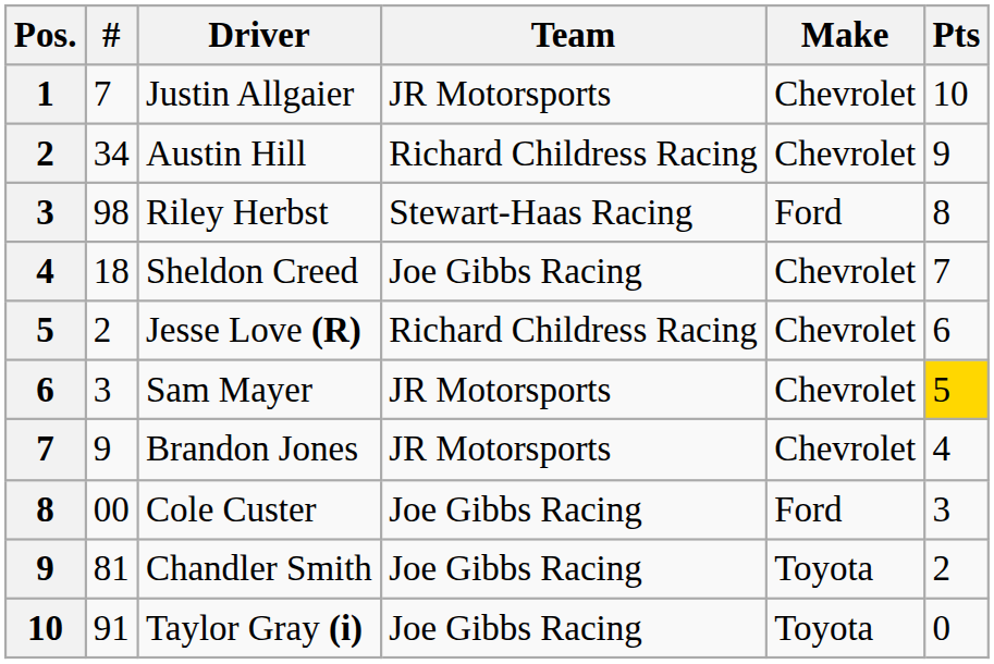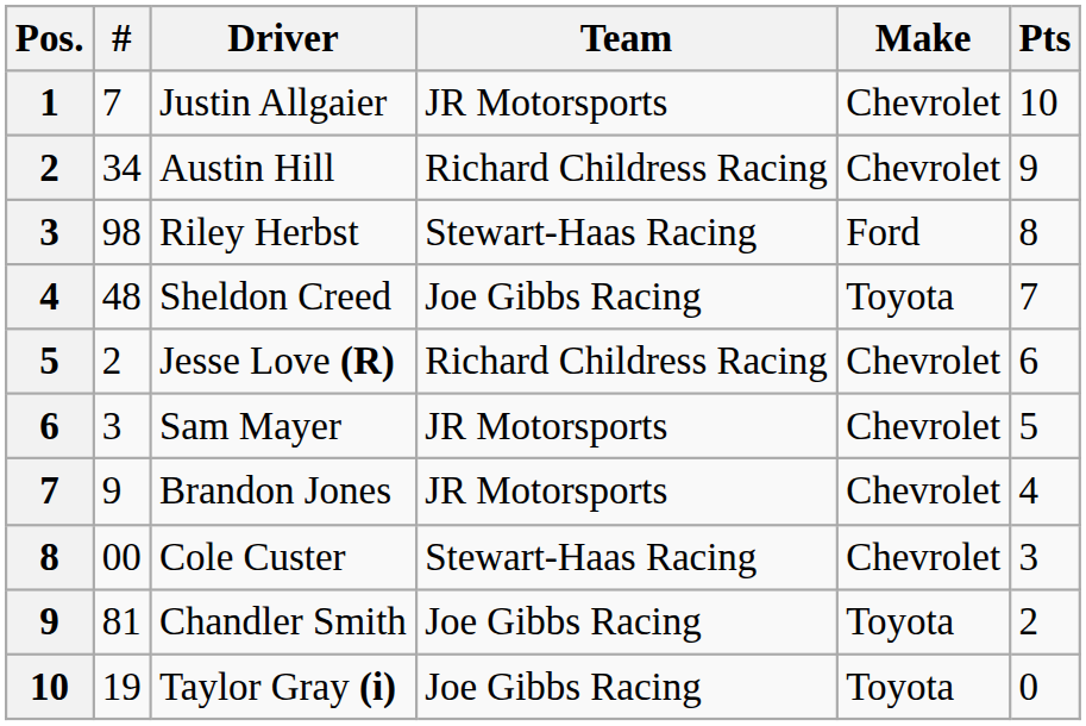Sheldon Creed | #: 18 -> 48
Sheldon Creed | Make: Chevrolet -> Toyota
Sam Mayer | Pts: gold background -> no background
Cole Custer | Team: Joe Gibbs Racing -> Stewart-Haas Racing
Cole Custer | Make: Ford -> Chevrolet
Taylor Gray (i) | #: 91 -> 19
